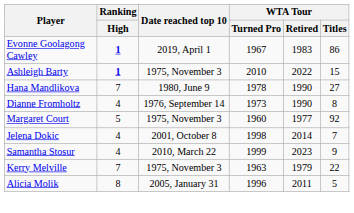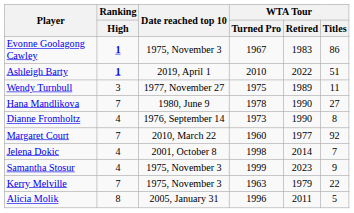Evonne Goolagong Cawley | Date reached top 10: 2019, April 1 -> 1975, November 3
Ashleigh Barty | Date reached top 10: 1975, November 3 -> 2019, April 1
Ashleigh Barty | WTA Tour / Titles: 15 -> 51
+ row: Wendy Turnbull | 3 | 1977, November 27 | 1975 | 1989 | 11
Margaret Court | Ranking / High: 5 -> 7
Margaret Court | Date reached top 10: 1975, November 3 -> 2010, March 22
Samantha Stosur | Date reached top 10: 2010, March 22 -> 1975, November 3
